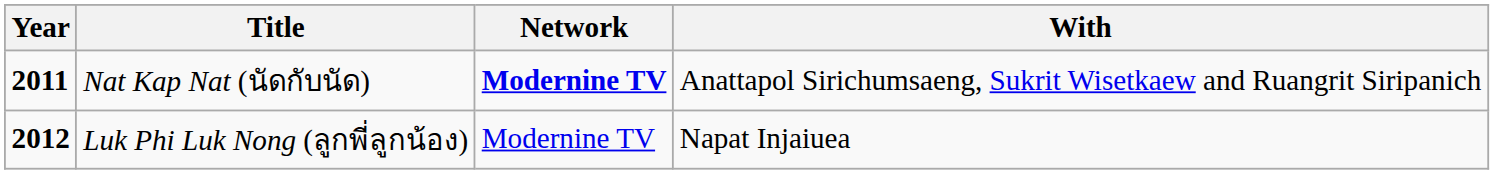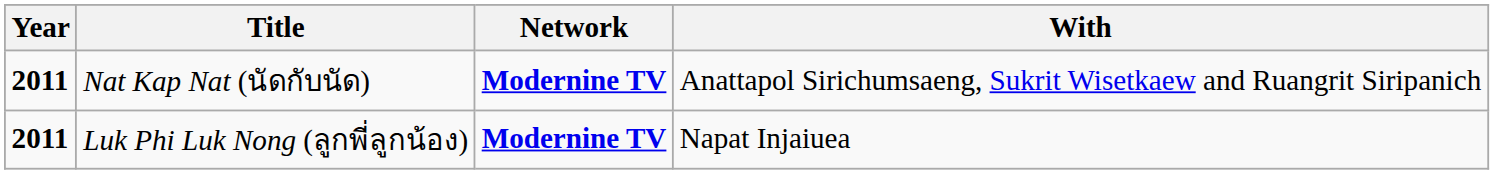Luk Phi Luk Nong (ลูกพี่ลูกน้อง) | Year: 2012 -> 2011
Luk Phi Luk Nong (ลูกพี่ลูกน้อง) | Network: normal -> bold
